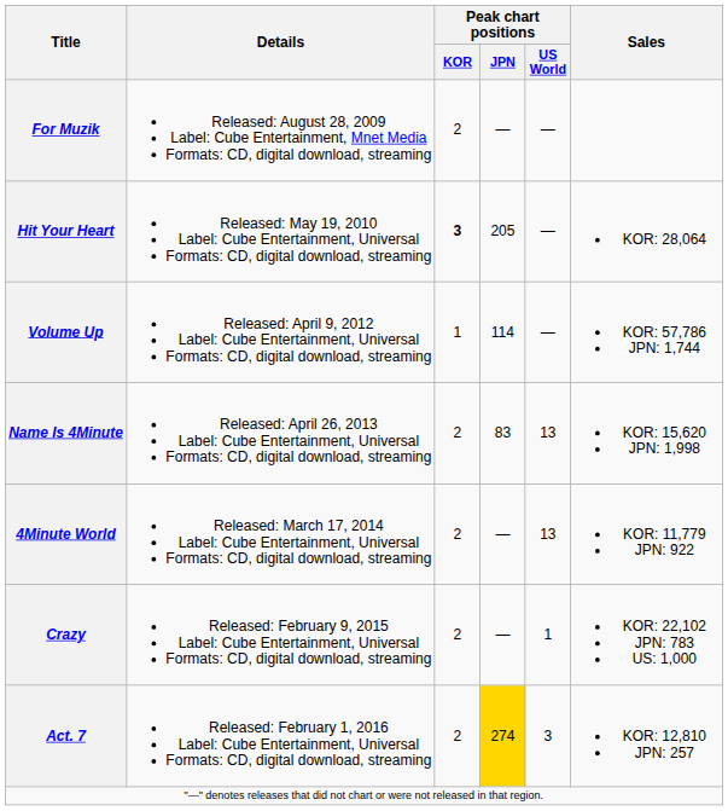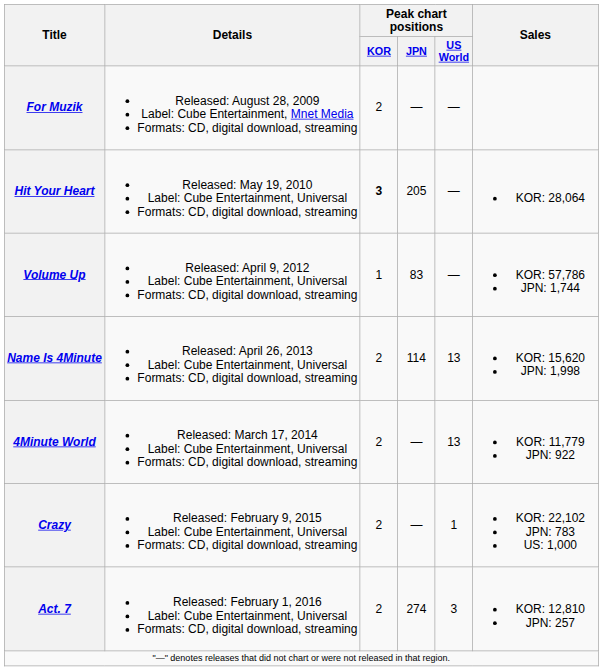Volume Up | Peak chart positions / JPN: 114 -> 83
Name Is 4Minute | Peak chart positions / JPN: 83 -> 114
Act. 7 | Peak chart positions / JPN: gold background -> no background
